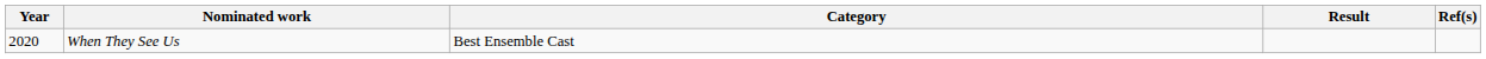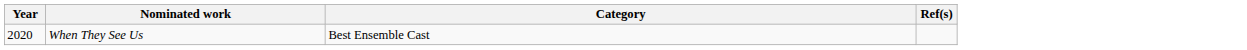- column: Result
